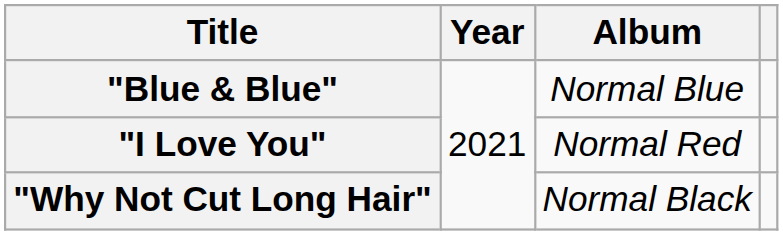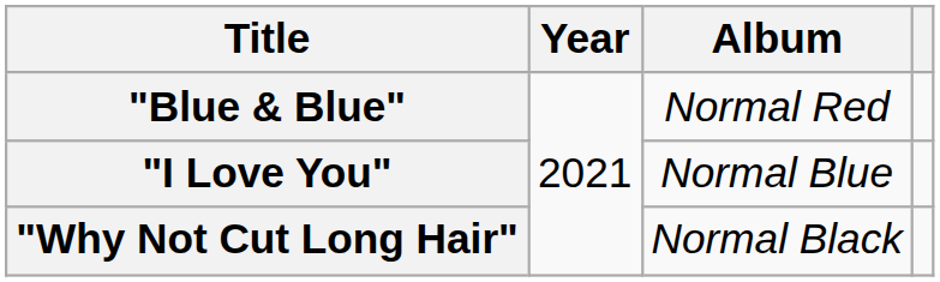"Blue & Blue" | Album: Normal Blue -> Normal Red
"I Love You" | Album: Normal Red -> Normal Blue
